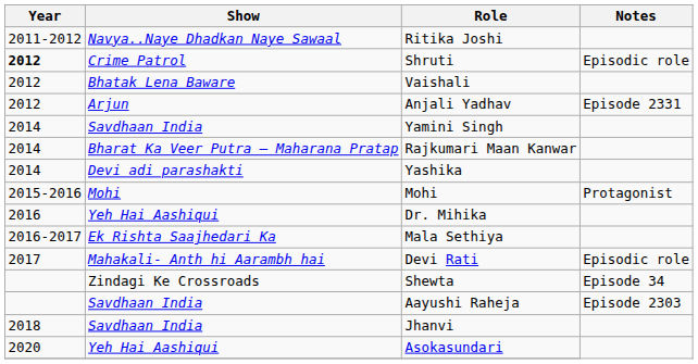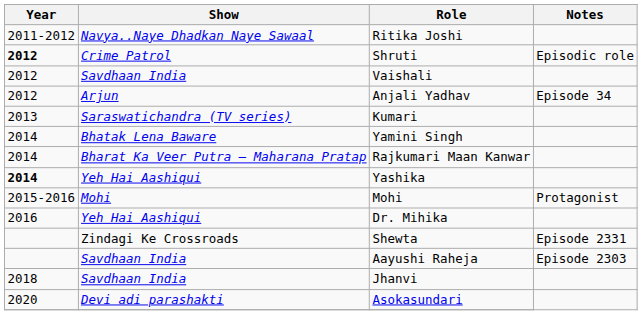Vaishali | Show: Bhatak Lena Baware -> Savdhaan India
Anjali Yadhav | Notes: Episode 2331 -> Episode 34
+ row: 2013 | Saraswatichandra (TV series) | Kumari
Yamini Singh | Show: Savdhaan India -> Bhatak Lena Baware
Yashika | Year: normal -> bold
Yashika | Show: Devi adi parashakti -> Yeh Hai Aashiqui
- row: 2016-2017 | Ek Rishta Saajhedari Ka | Mala Sethiya
- row: 2017 | Mahakali- Anth hi Aarambh hai | Devi Rati | Episodic role
Shewta | Notes: Episode 34 -> Episode 2331
Asokasundari | Show: Yeh Hai Aashiqui -> Devi adi parashakti
